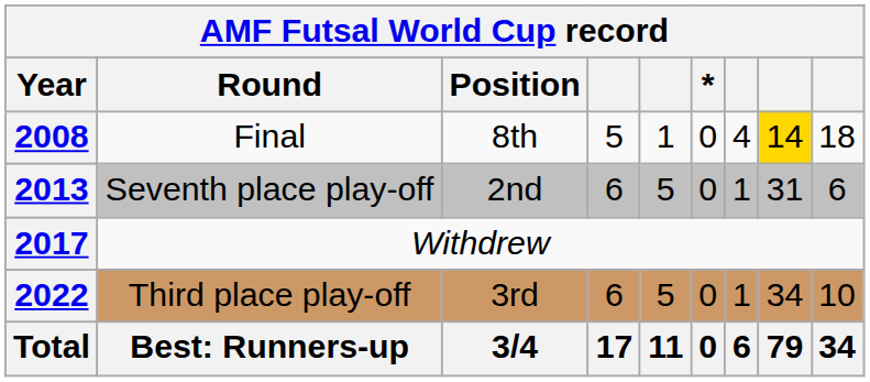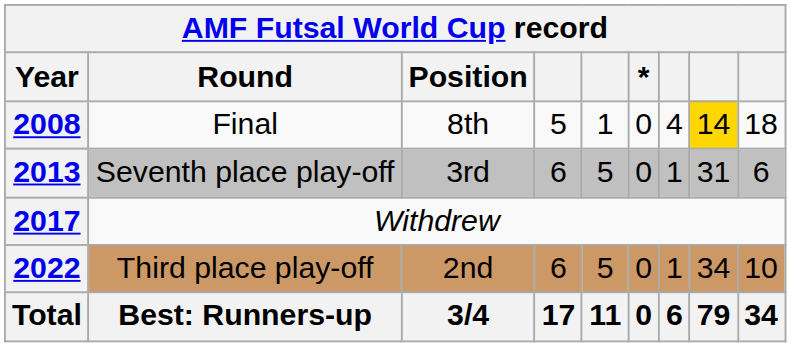2013 | Position: 2nd -> 3rd
2022 | Position: 3rd -> 2nd
